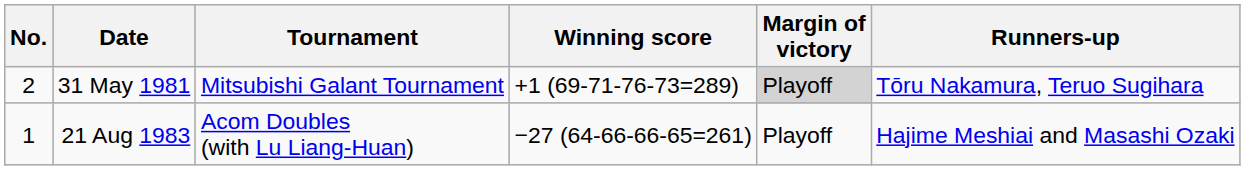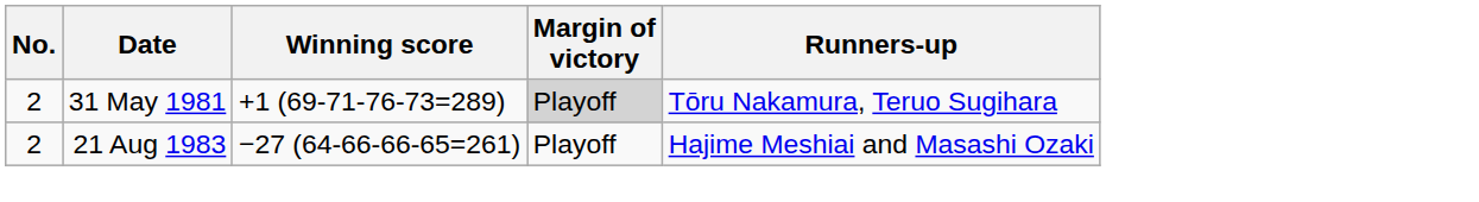- column: Tournament | Mitsubishi Galant Tournament | Acom Doubles (with Lu Liang-Huan)
21 Aug 1983 | No.: 1 -> 2
